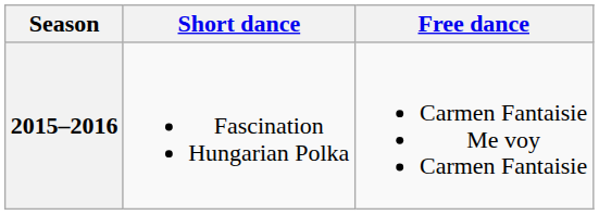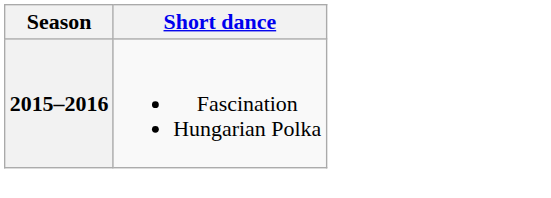- column: Free dance | Carmen Fantaisie Me voy Carmen Fantaisie
